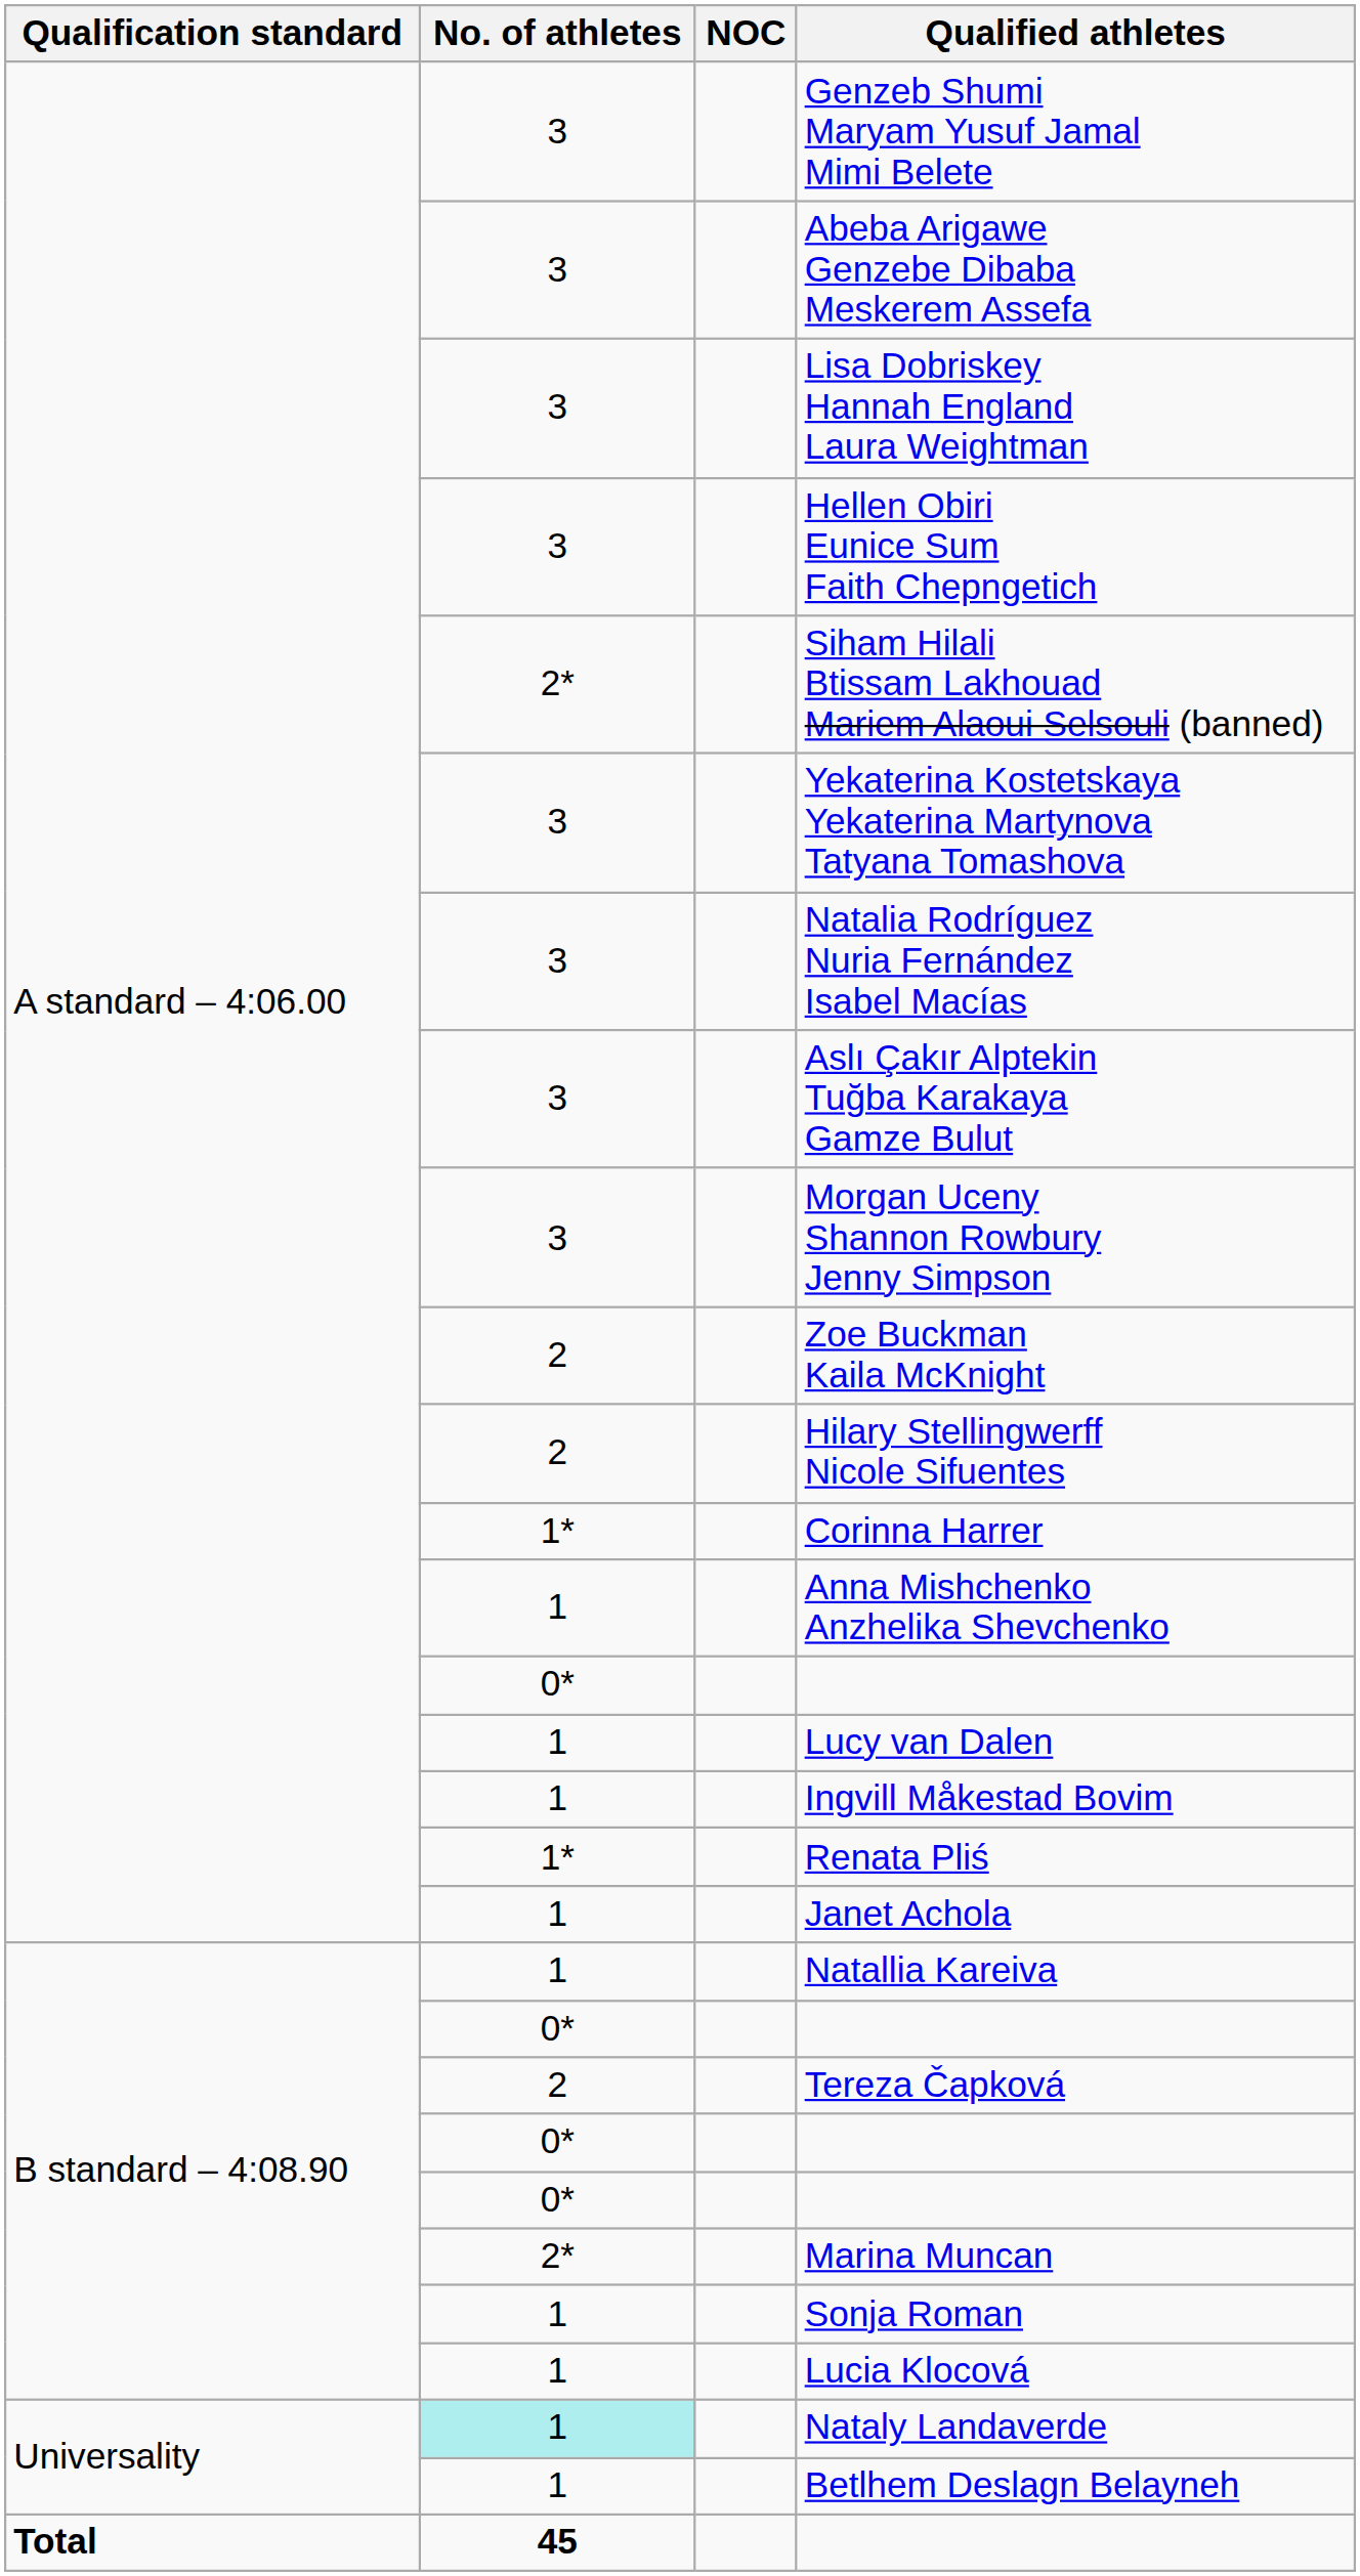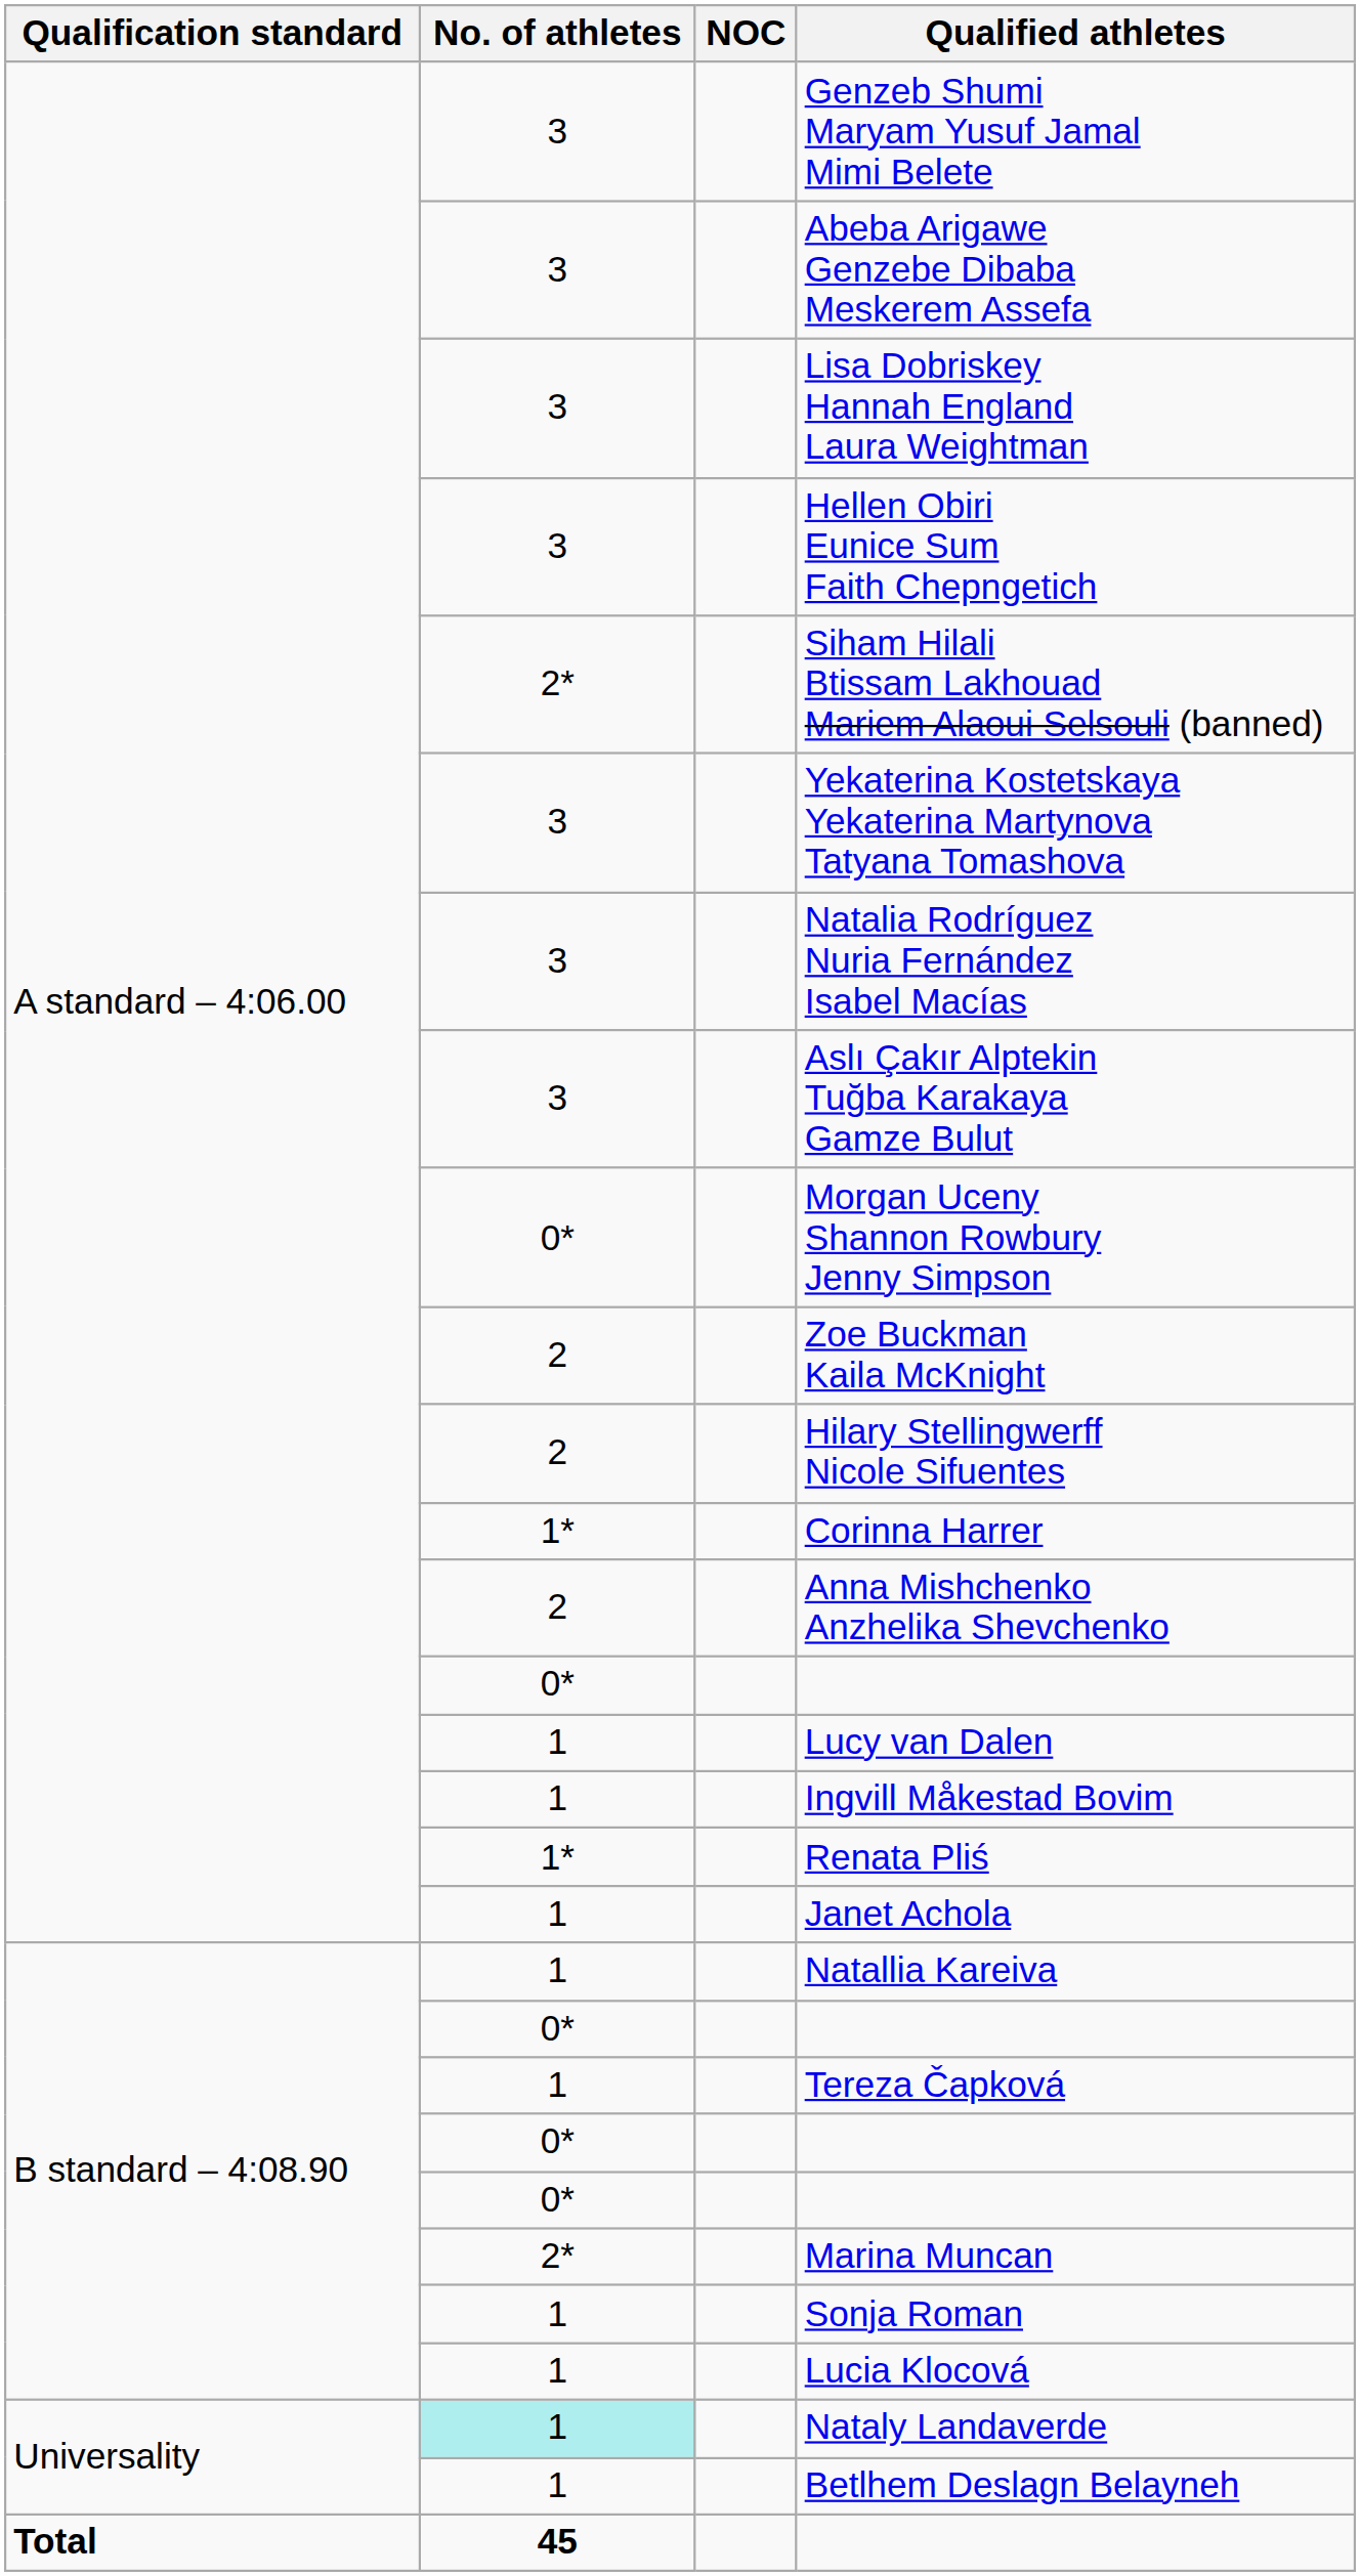Morgan Uceny Shannon Rowbury Jenny Simpson | No. of athletes: 3 -> 0*
Anna Mishchenko Anzhelika Shevchenko | No. of athletes: 1 -> 2
Tereza Čapková | No. of athletes: 2 -> 1
